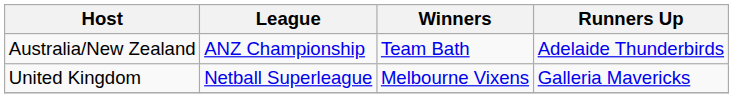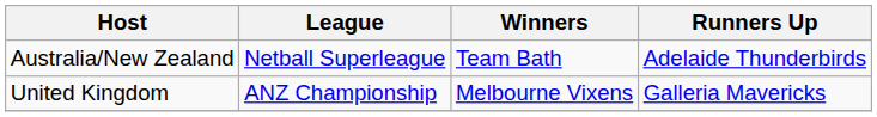Australia/New Zealand | League: ANZ Championship -> Netball Superleague
United Kingdom | League: Netball Superleague -> ANZ Championship
